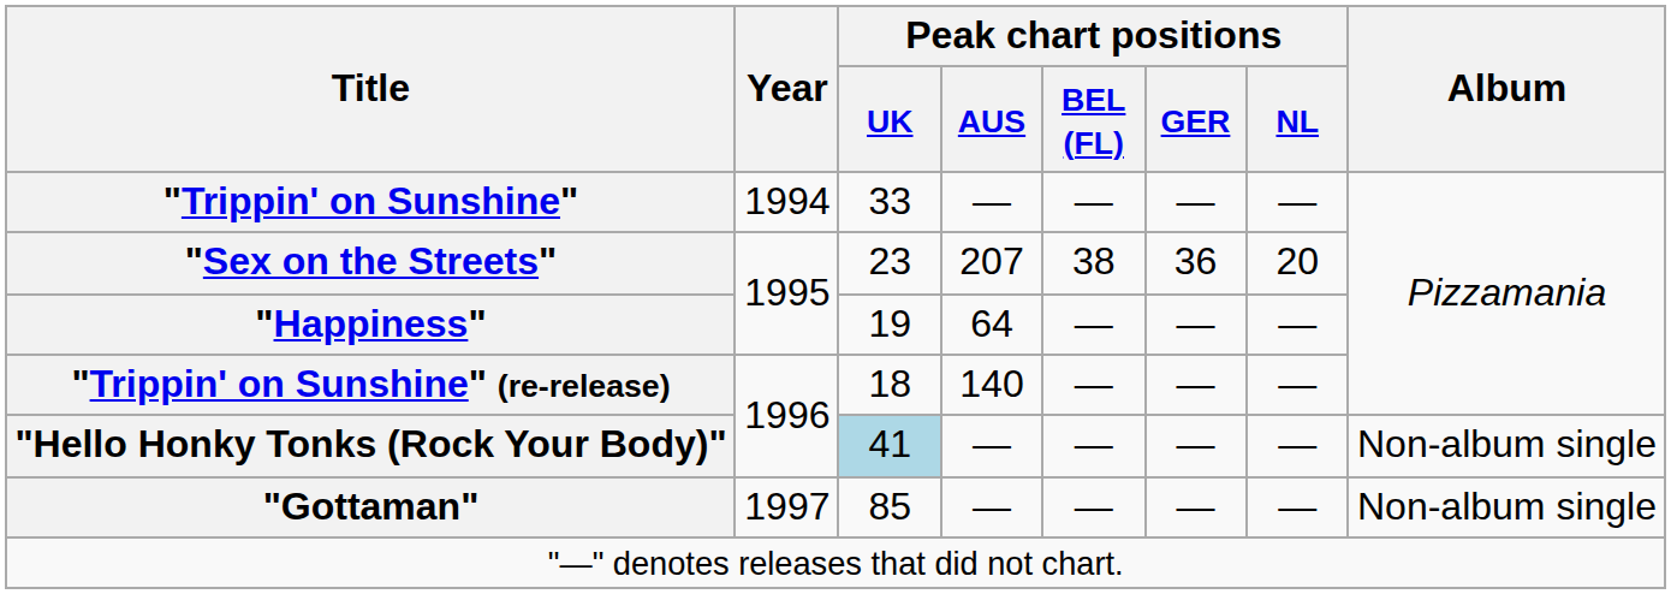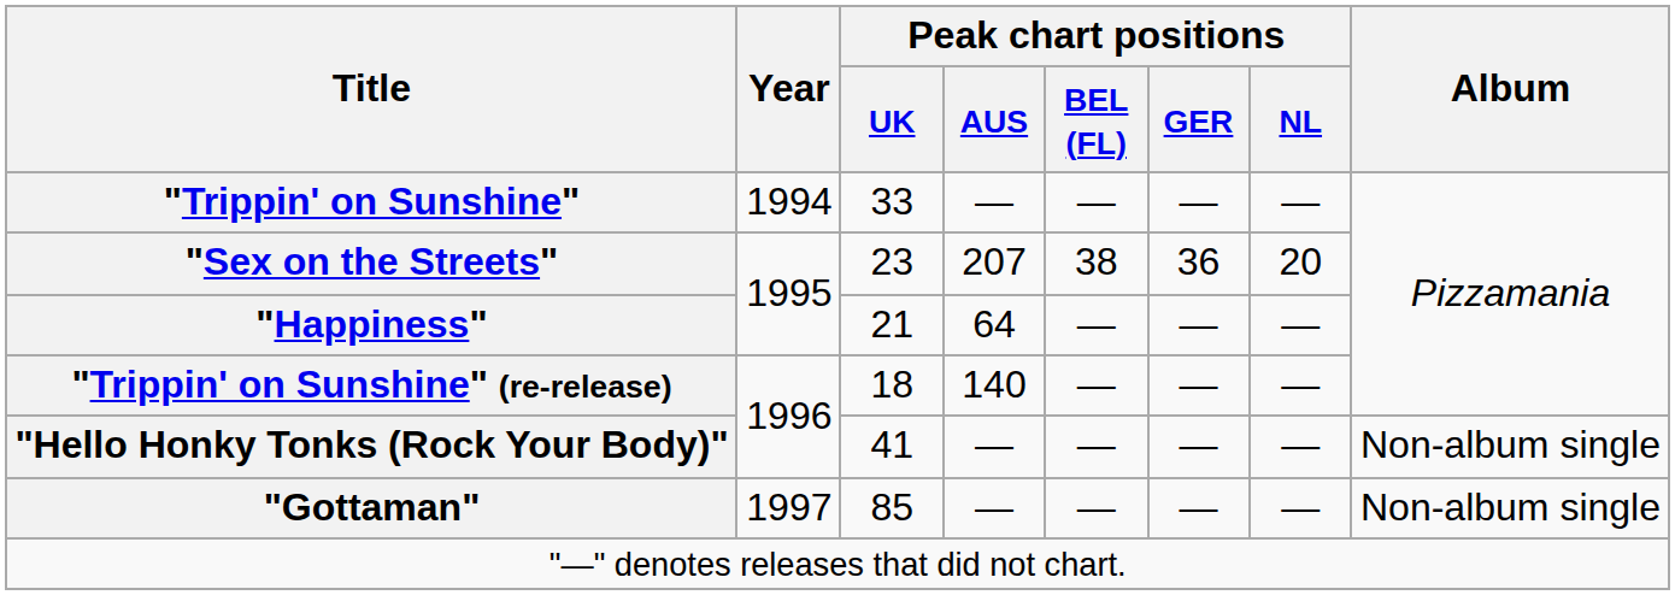"Happiness" | Peak chart positions / UK: 19 -> 21
"Hello Honky Tonks (Rock Your Body)" | Peak chart positions / UK: lightblue background -> no background
